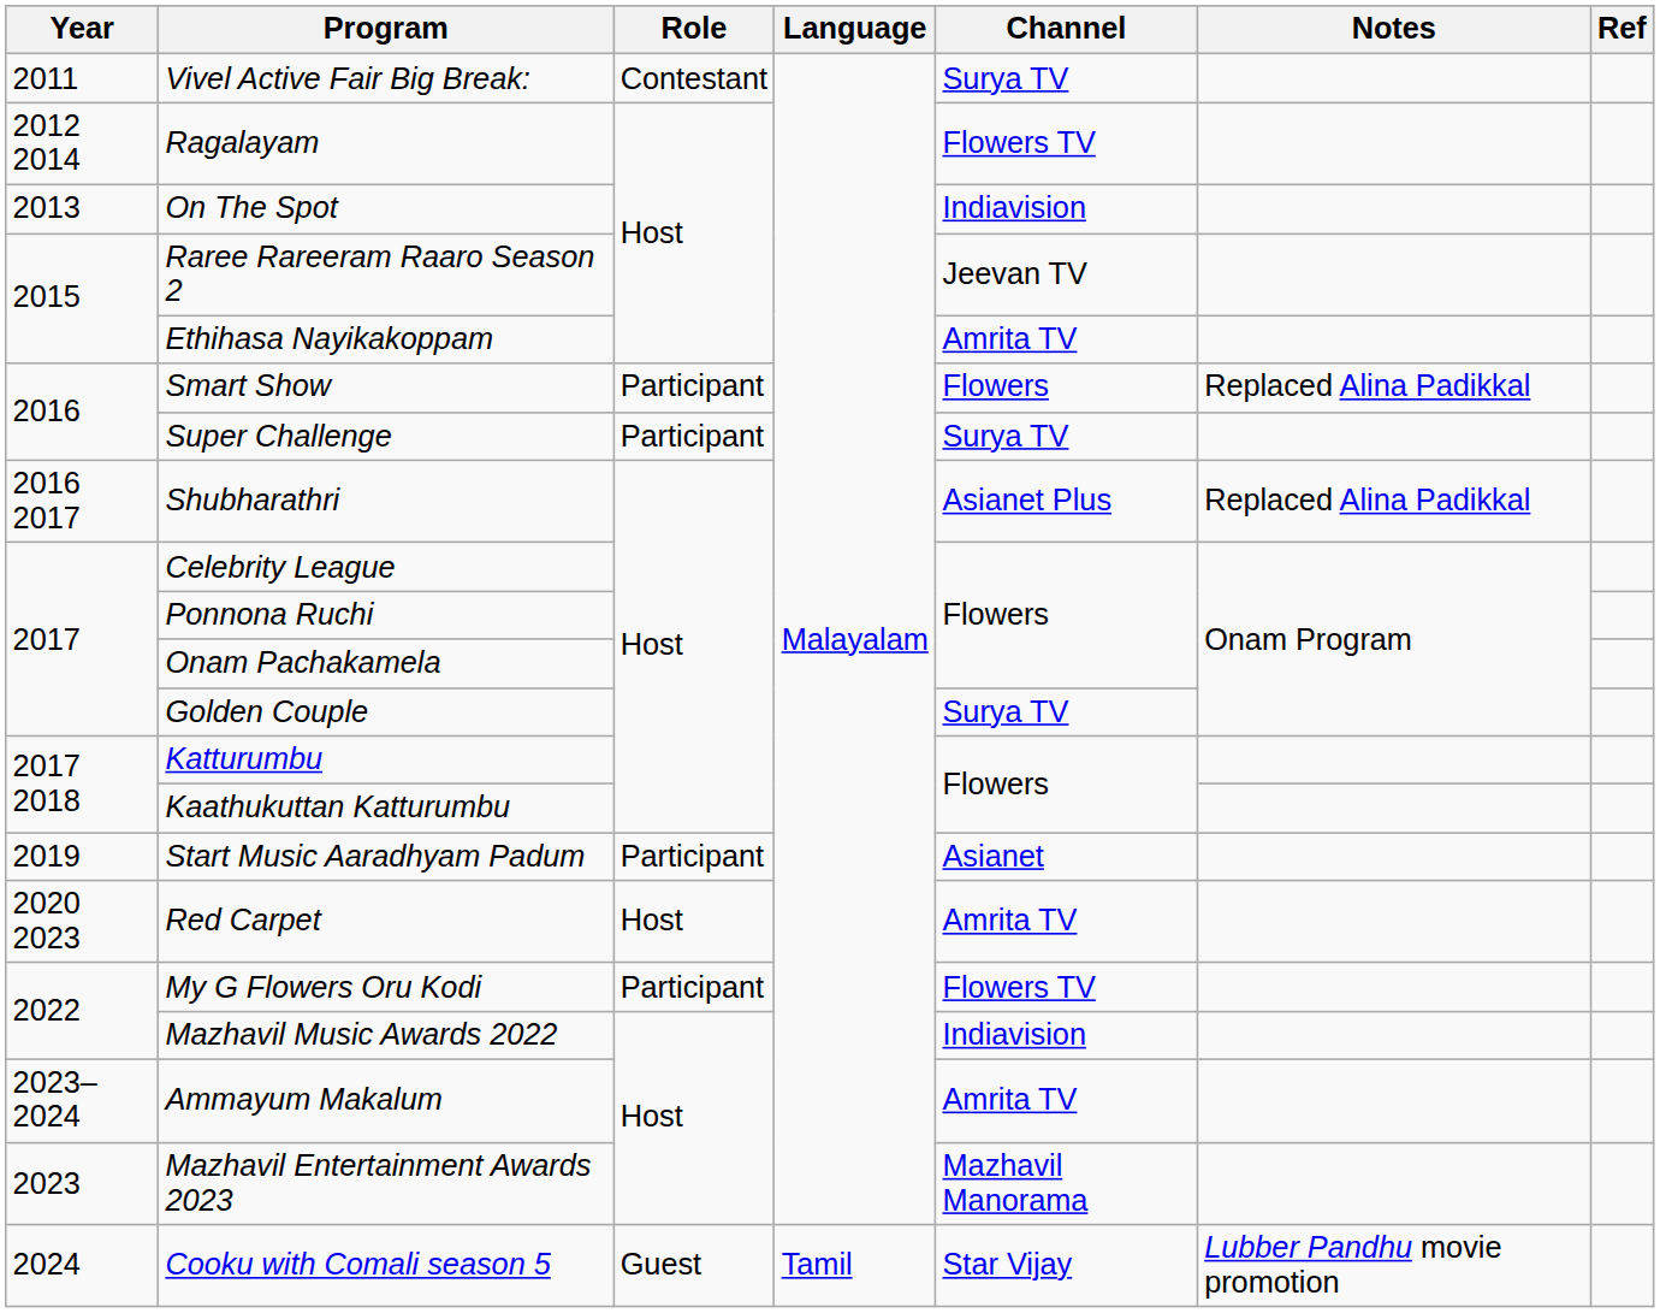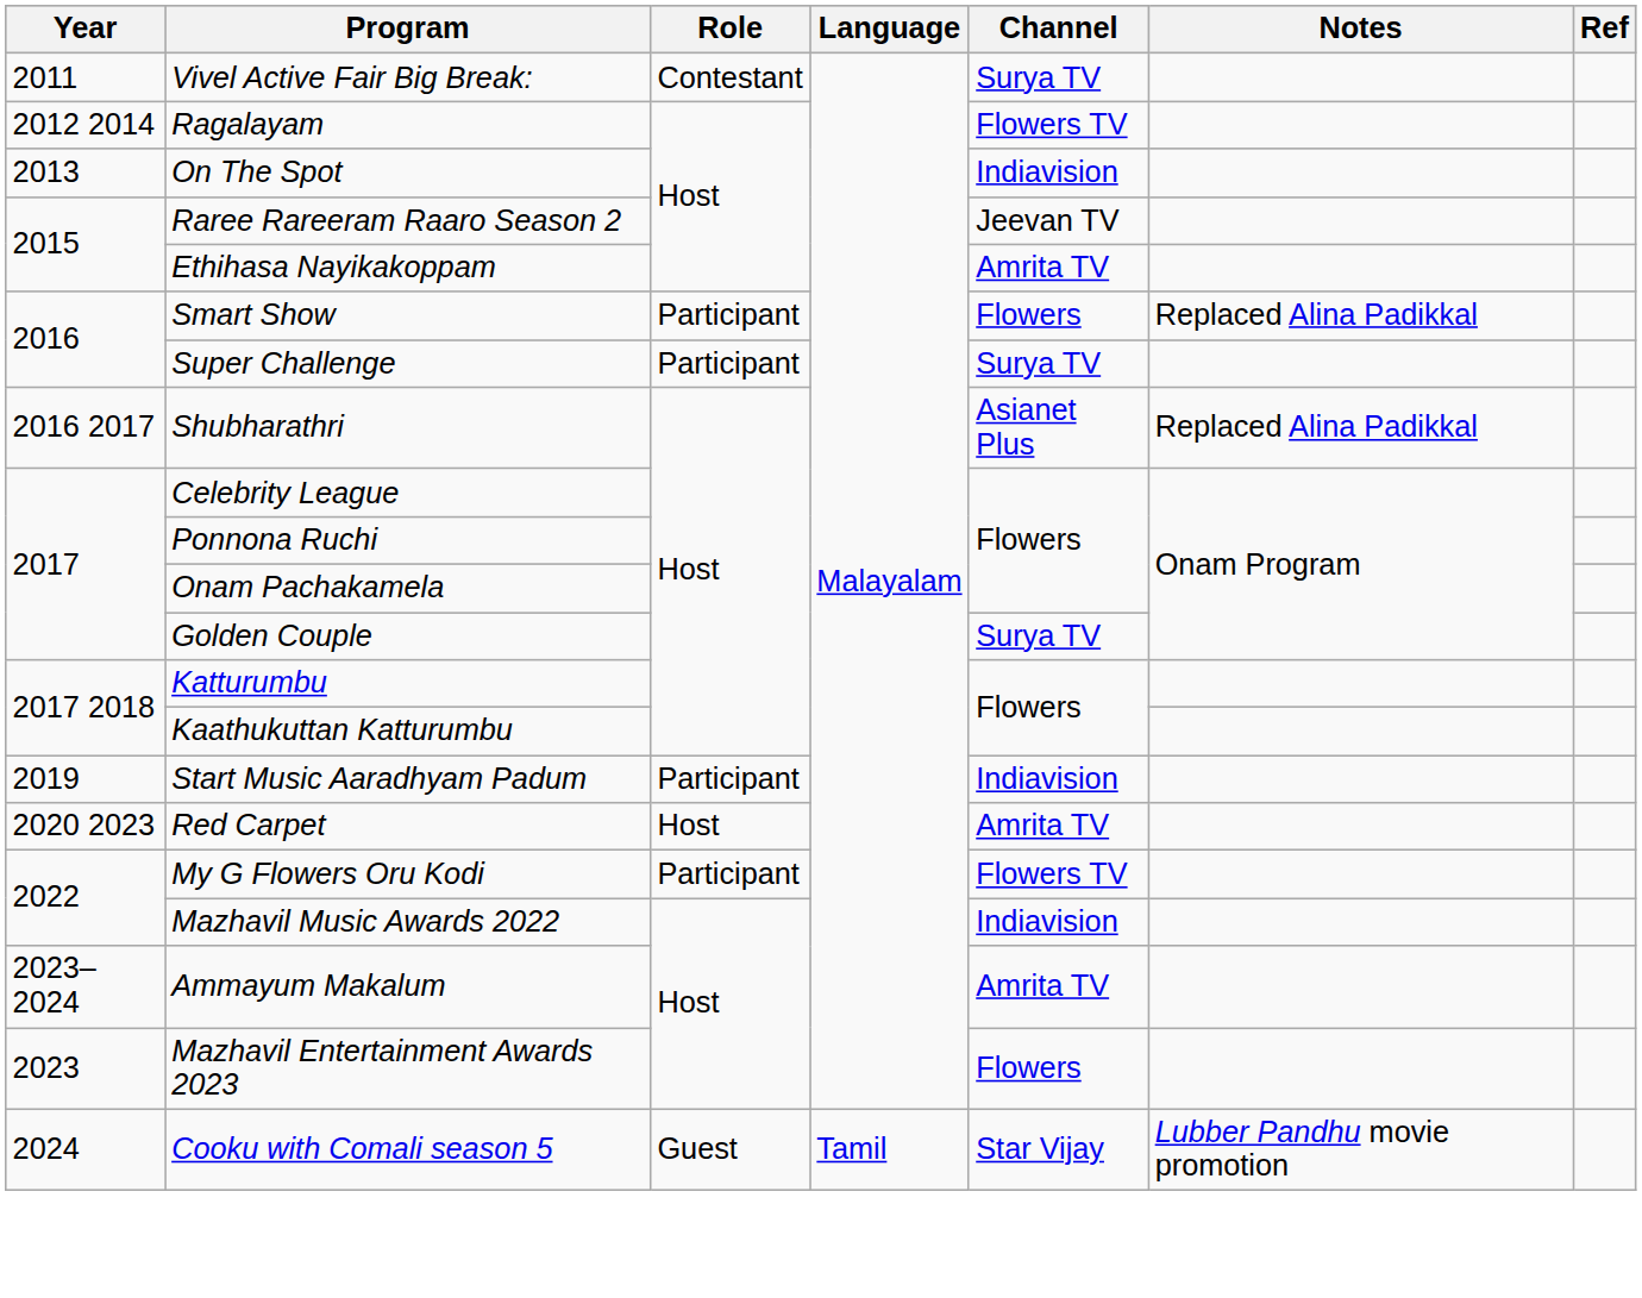Start Music Aaradhyam Padum | Channel: Asianet -> Indiavision
Mazhavil Entertainment Awards 2023 | Channel: Mazhavil Manorama -> Flowers
